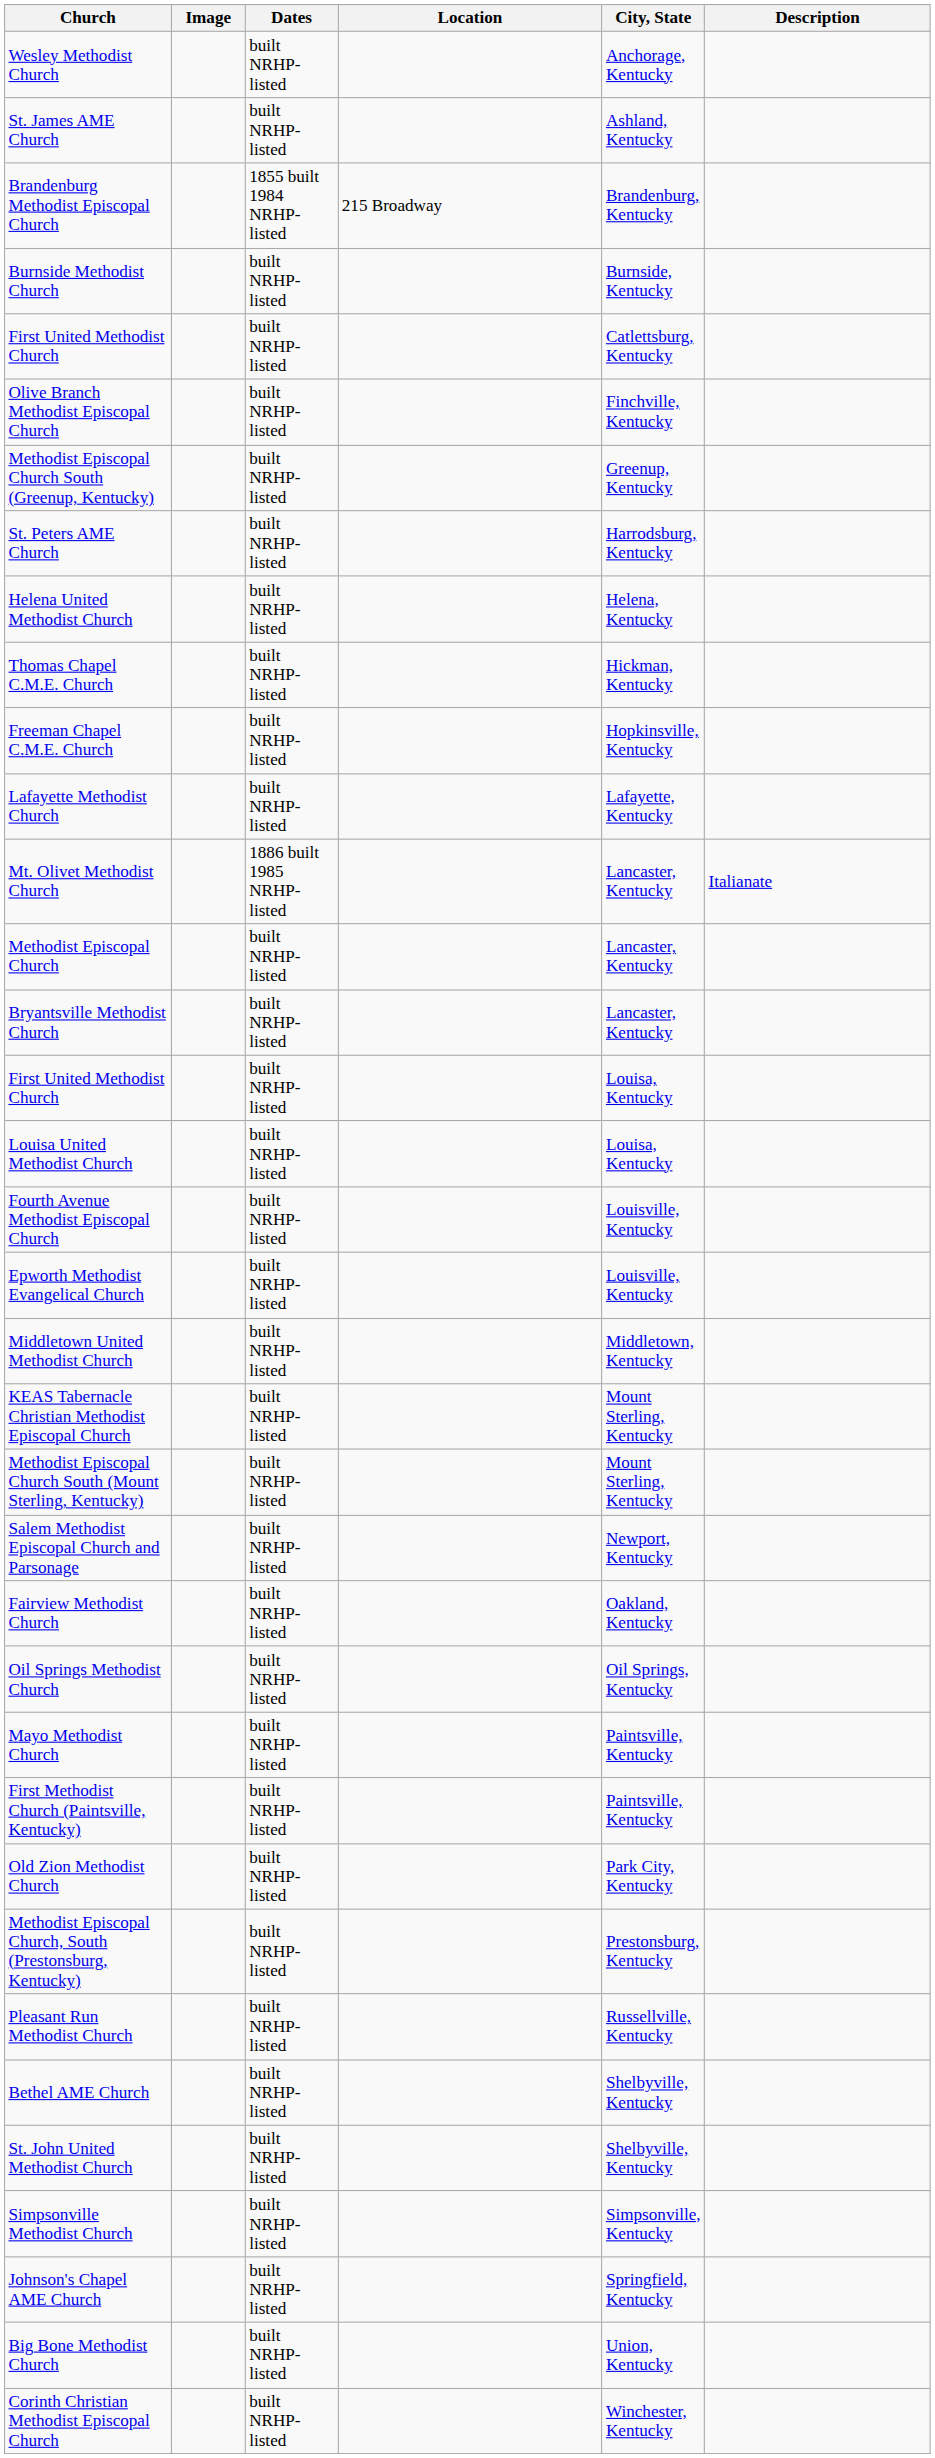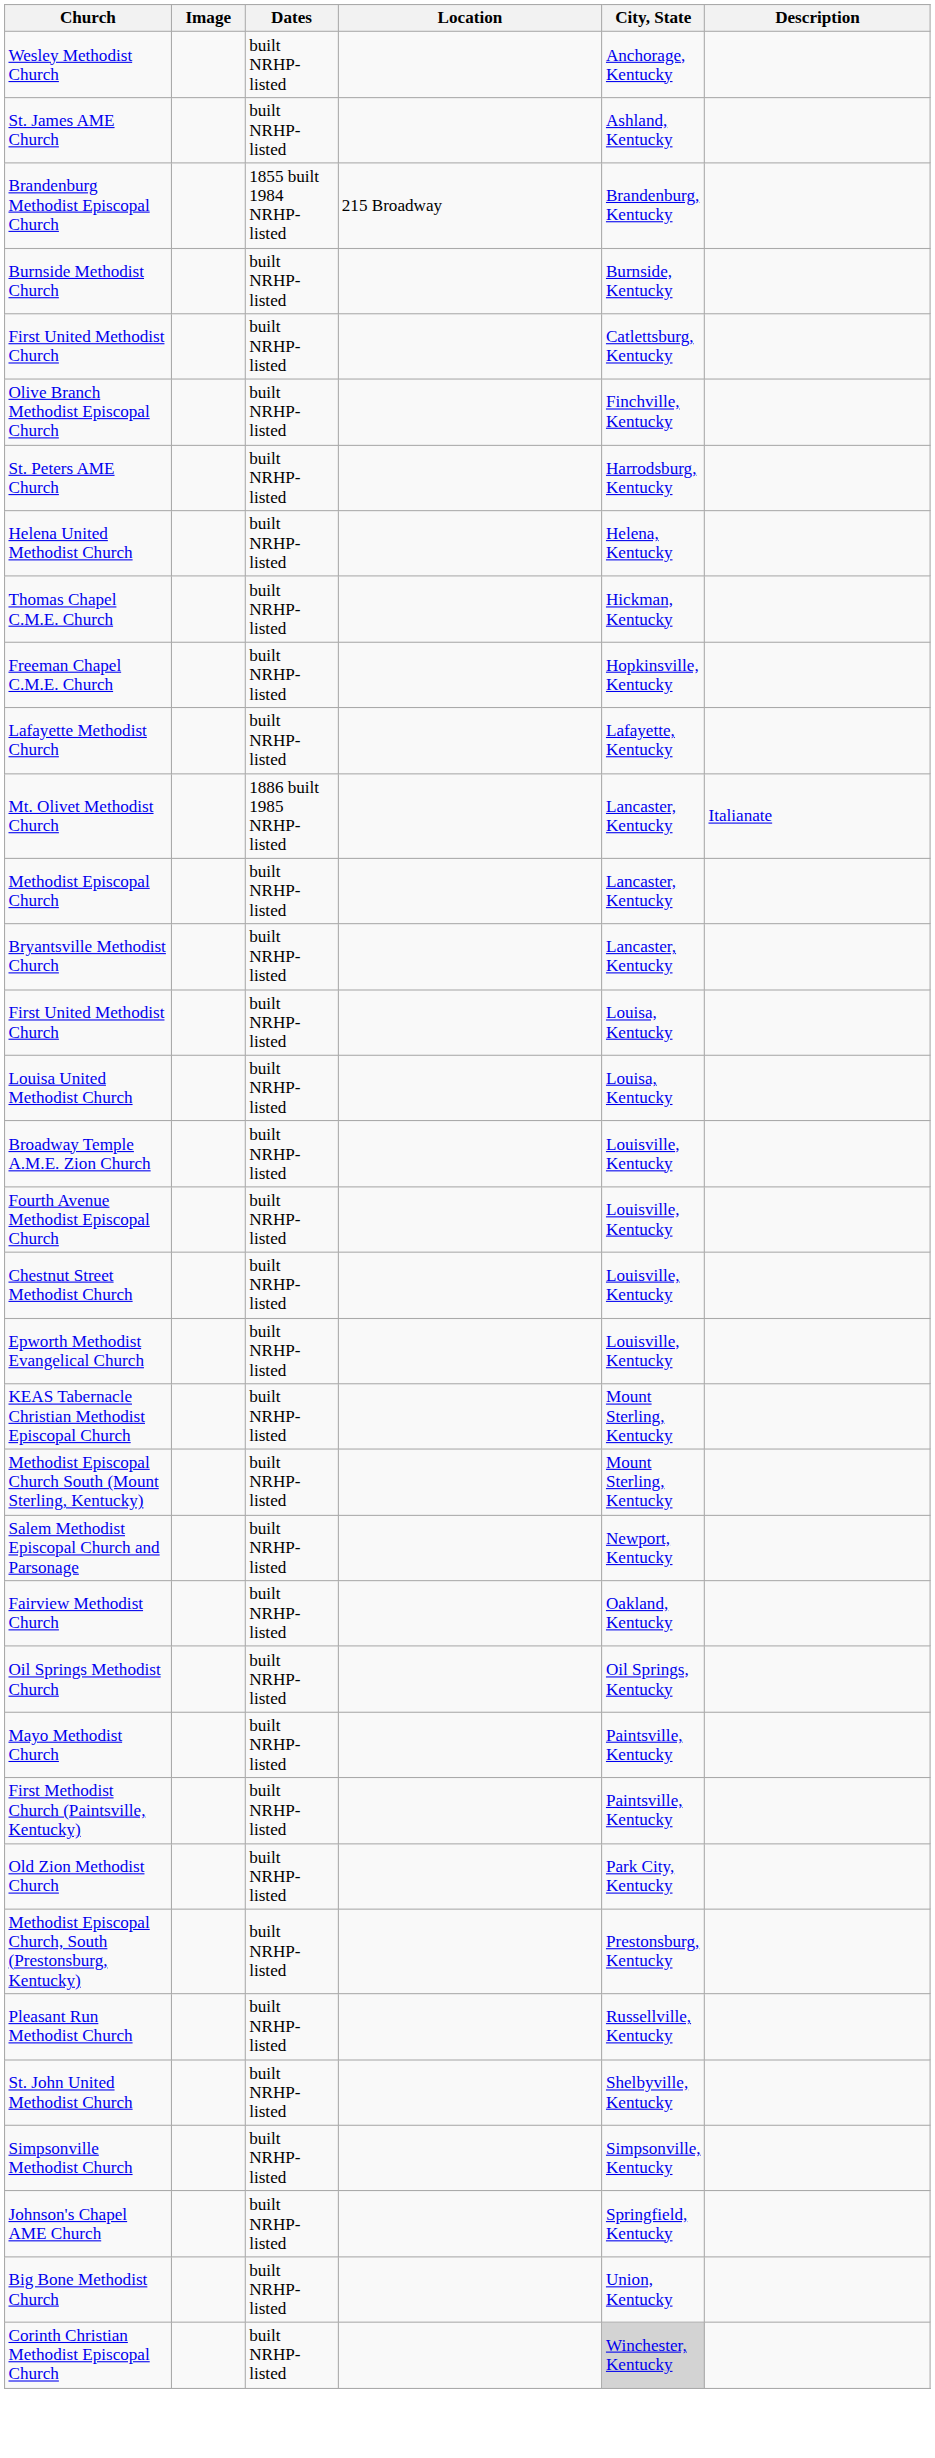- row: Methodist Episcopal Church South (Greenup, Kentucky) | built NRHP-listed | Greenup, Kentucky
+ row: Broadway Temple A.M.E. Zion Church | built NRHP-listed | Louisville, Kentucky
+ row: Chestnut Street Methodist Church | built NRHP-listed | Louisville, Kentucky
- row: Middletown United Methodist Church | built NRHP-listed | Middletown, Kentucky
- row: Bethel AME Church | built NRHP-listed | Shelbyville, Kentucky
Corinth Christian Methodist Episcopal Church | City, State: no background -> lightgrey background
